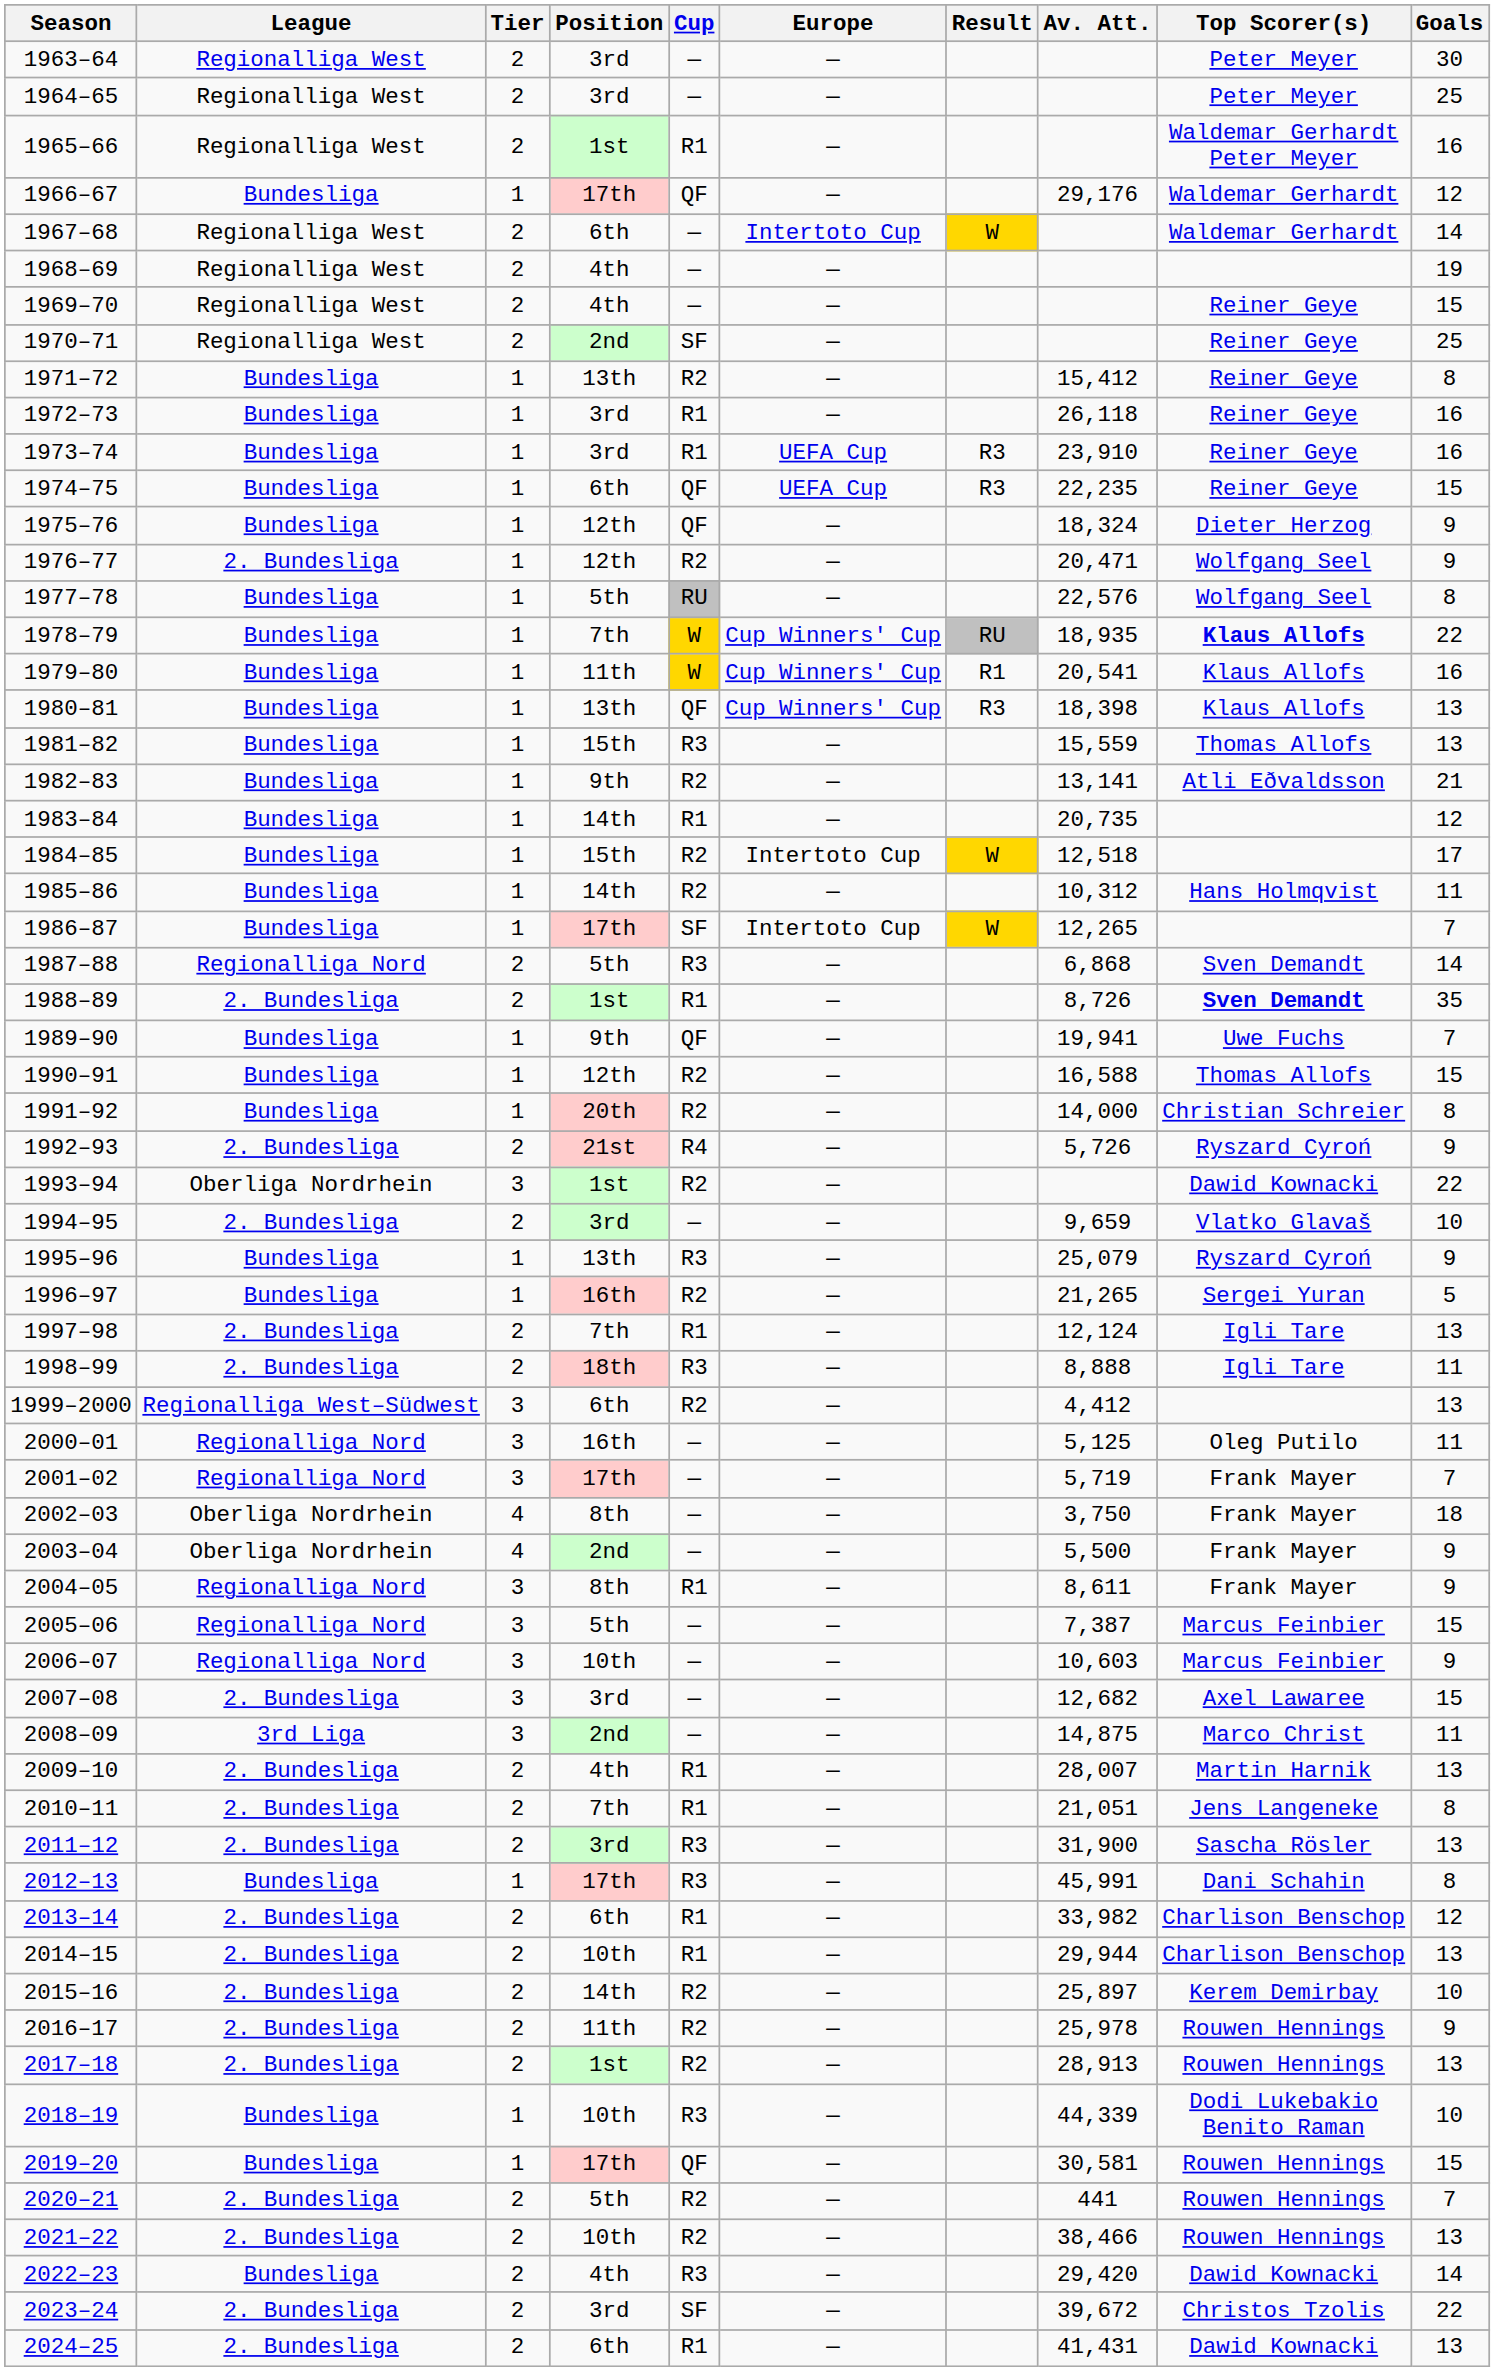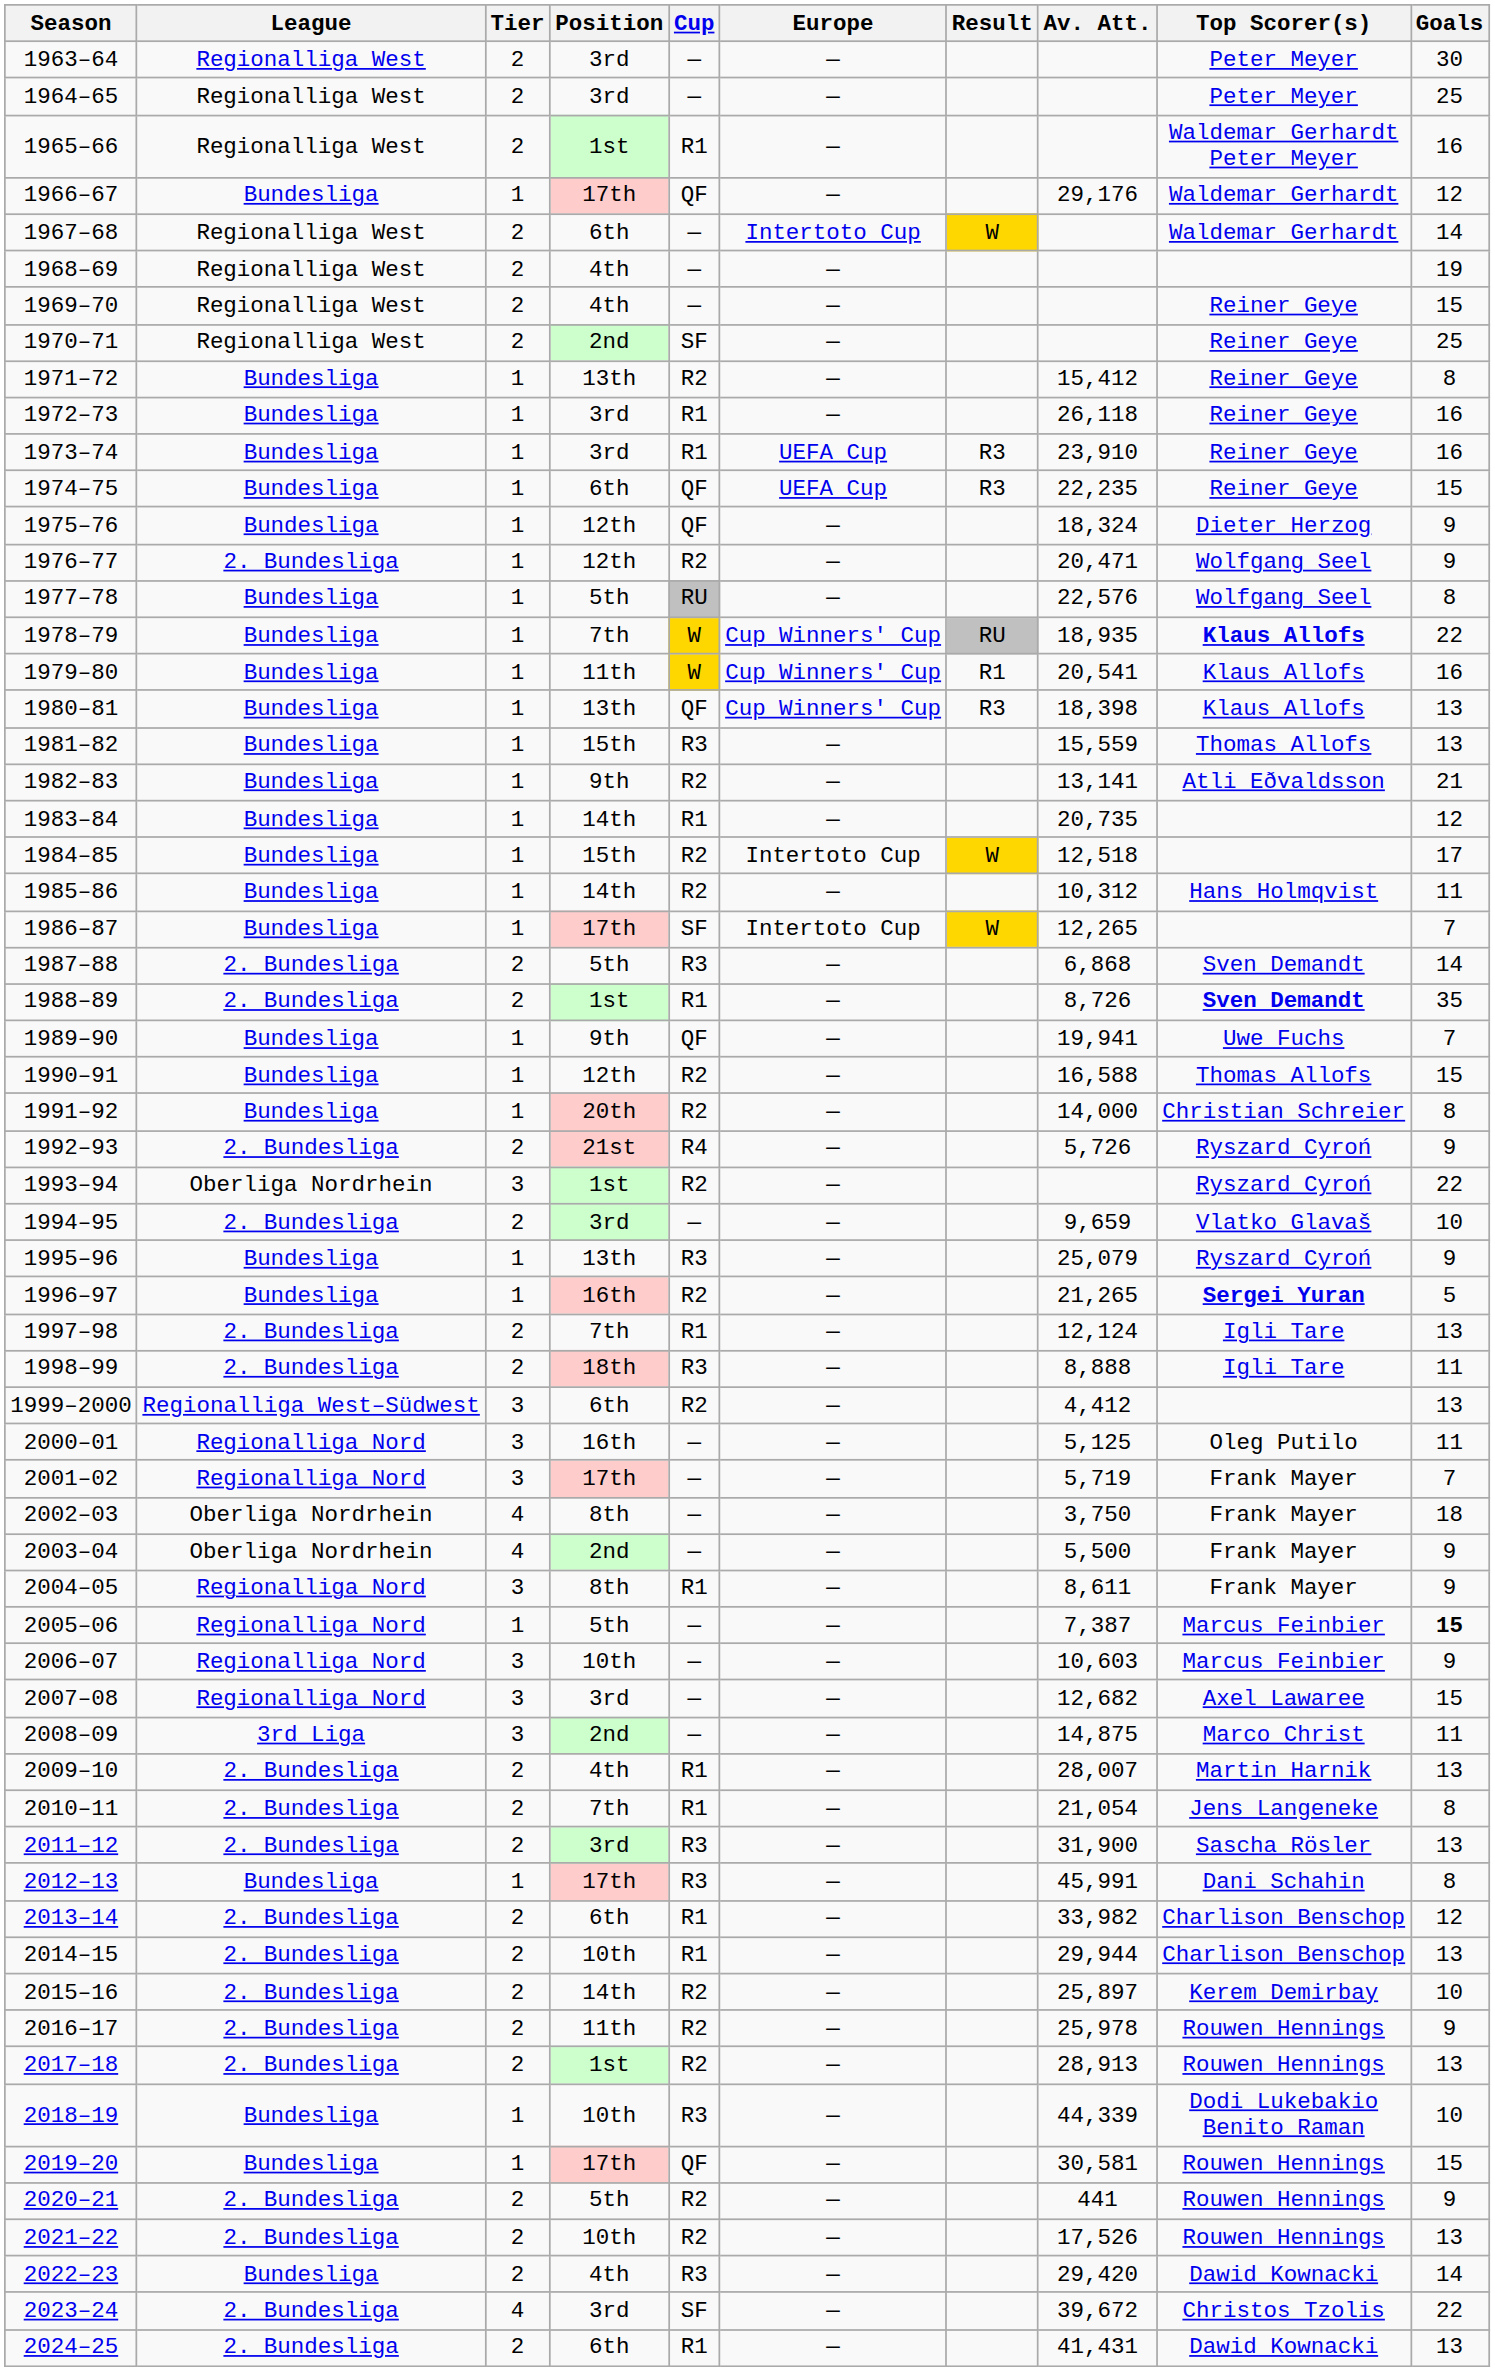1987–88 | League: Regionalliga Nord -> 2. Bundesliga
1993–94 | Top Scorer(s): Dawid Kownacki -> Ryszard Cyroń
1996–97 | Top Scorer(s): normal -> bold
2005–06 | Tier: 3 -> 1
2005–06 | Goals: normal -> bold
2007–08 | League: 2. Bundesliga -> Regionalliga Nord
2010–11 | Av. Att.: 21,051 -> 21,054
2020–21 | Goals: 7 -> 9
2021–22 | Av. Att.: 38,466 -> 17,526
2023–24 | Tier: 2 -> 4
